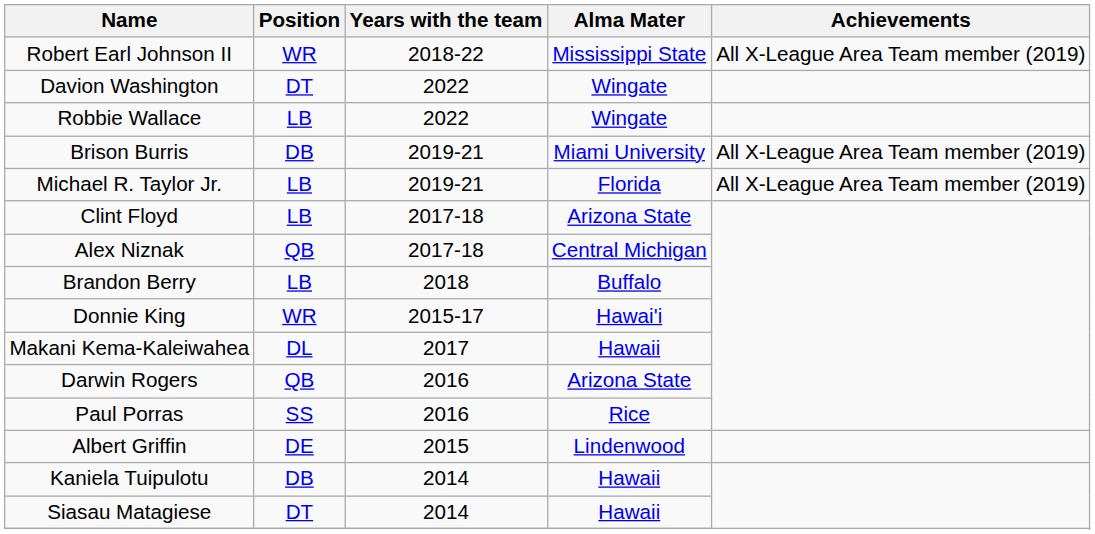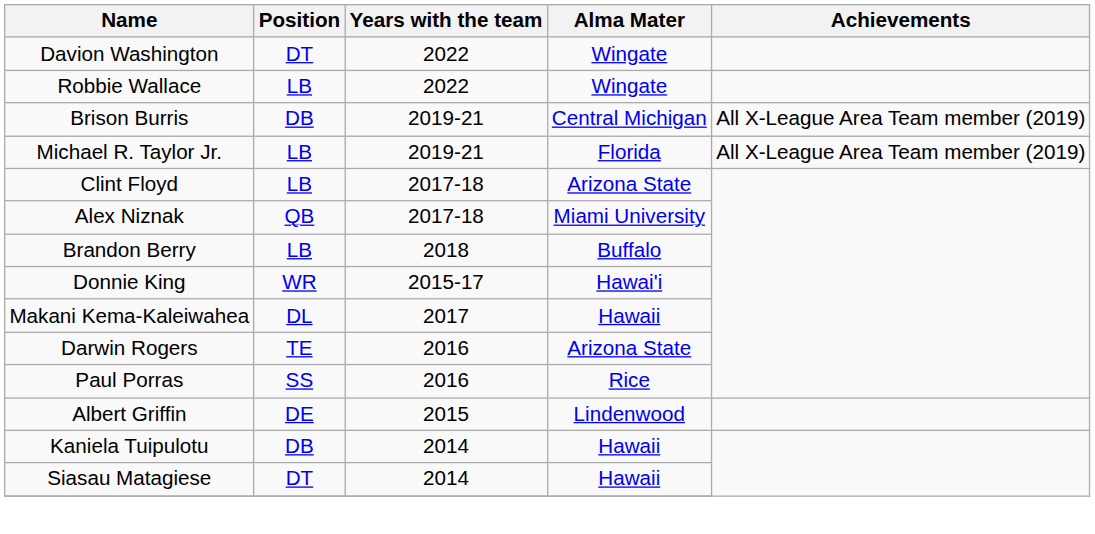- row: Robert Earl Johnson II | WR | 2018-22 | Mississippi State | All X-League Area Team member (2019)
Brison Burris | Alma Mater: Miami University -> Central Michigan
Alex Niznak | Alma Mater: Central Michigan -> Miami University
Darwin Rogers | Position: QB -> TE
